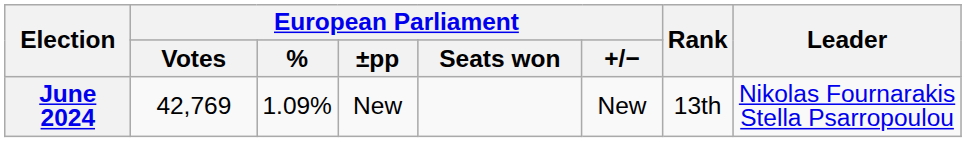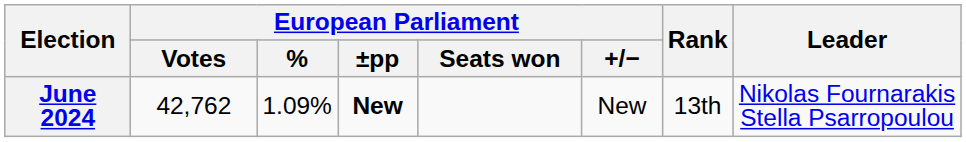June 2024 | European Parliament / Votes: 42,769 -> 42,762
June 2024 | European Parliament / ±pp: normal -> bold
